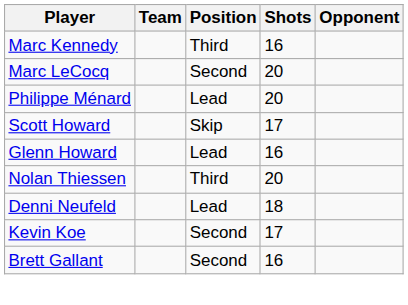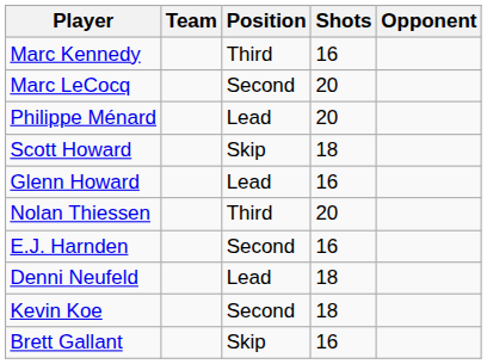Scott Howard | Shots: 17 -> 18
+ row: E.J. Harnden | Second | 16
Kevin Koe | Shots: 17 -> 18
Brett Gallant | Position: Second -> Skip
